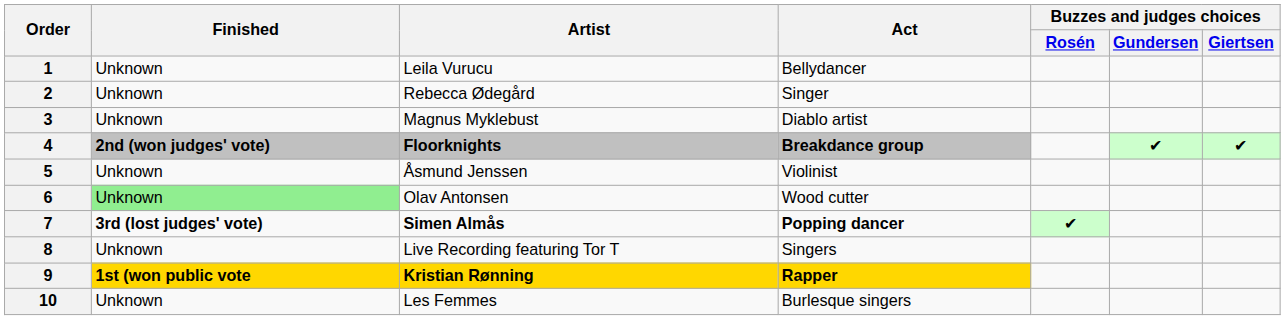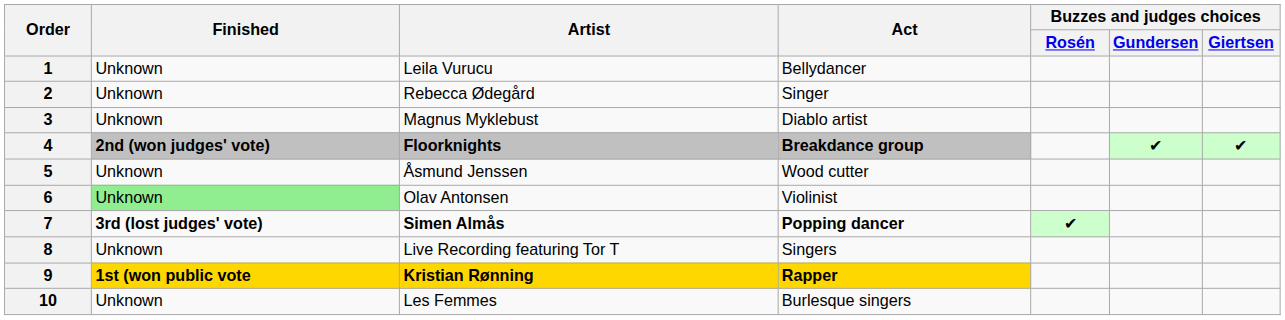5 | Act: Violinist -> Wood cutter
6 | Act: Wood cutter -> Violinist
